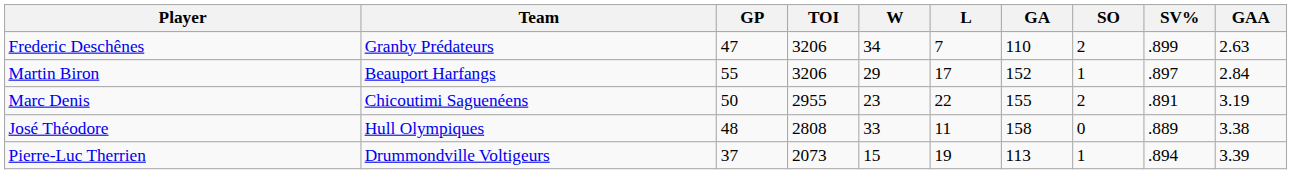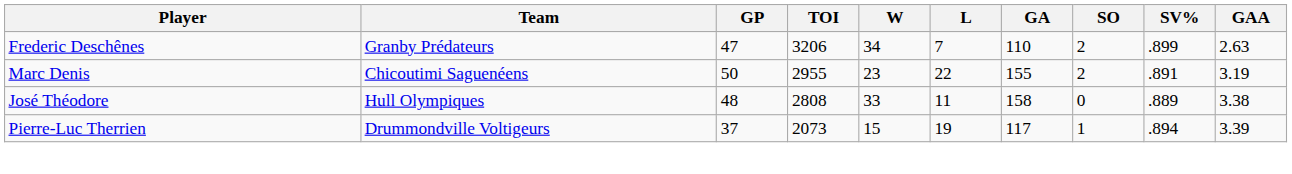- row: Martin Biron | Beauport Harfangs | 55 | 3206 | 29 | 17 | 152 | 1 | .897 | 2.84
Pierre-Luc Therrien | GA: 113 -> 117
